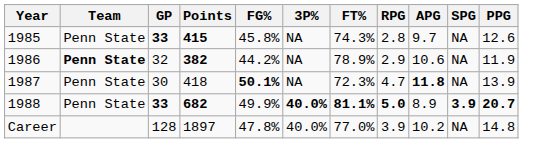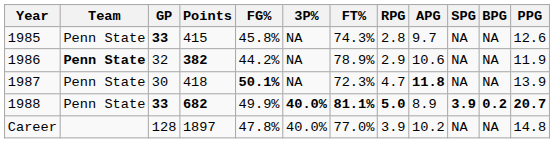+ column: BPG | NA | NA | NA | 0.2 | NA
1985 | Points: bold -> normal
